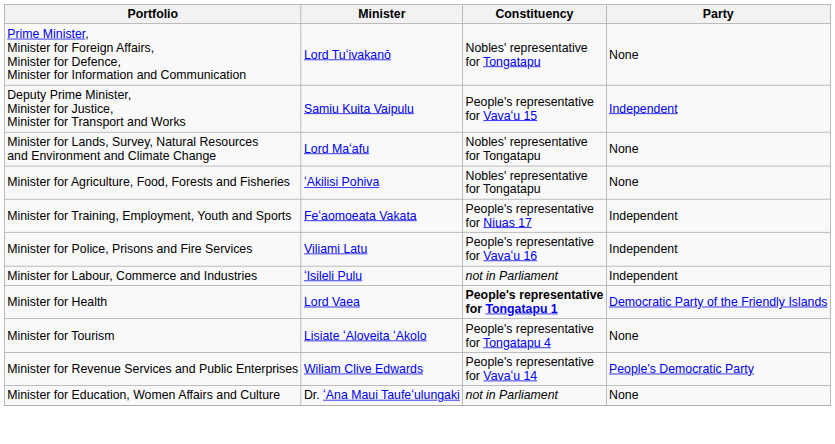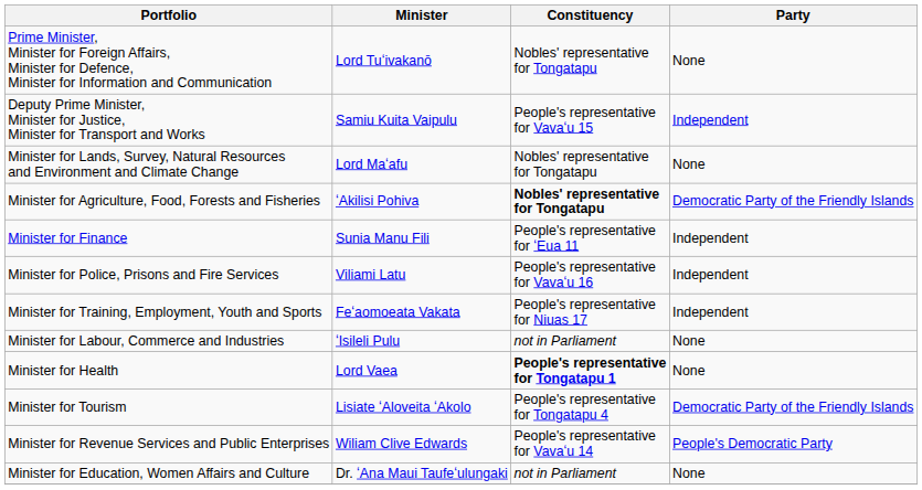Minister for Agriculture, Food, Forests and Fisheries | Constituency: normal -> bold
Minister for Agriculture, Food, Forests and Fisheries | Party: None -> Democratic Party of the Friendly Islands
+ row: Minister for Finance | Sunia Manu Fili | People's representative for ʻEua 11 | Independent
rows swapped: Minister for Training, Employment, Youth and Sports <-> Minister for Police, Prisons and Fire Services
Minister for Labour, Commerce and Industries | Party: Independent -> None
Minister for Health | Party: Democratic Party of the Friendly Islands -> None
Minister for Tourism | Party: None -> Democratic Party of the Friendly Islands
